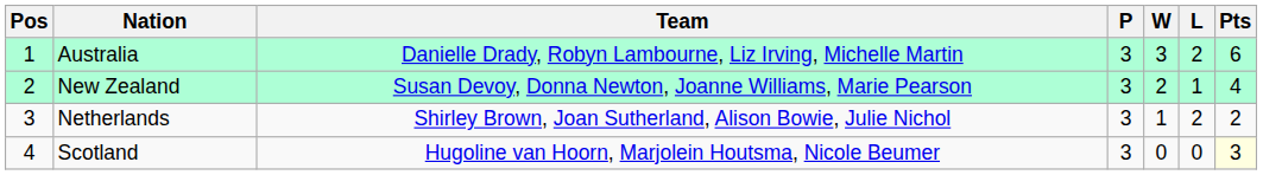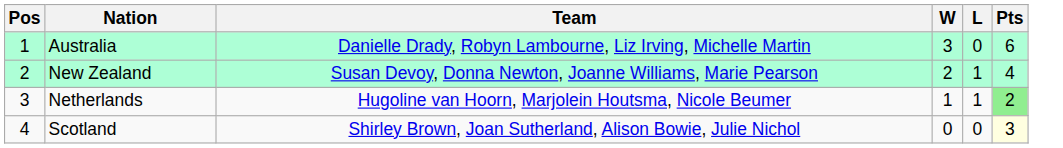- column: P | 3 | 3 | 3 | 3
Australia | L: 2 -> 0
Netherlands | Team: Shirley Brown, Joan Sutherland, Alison Bowie, Julie Nichol -> Hugoline van Hoorn, Marjolein Houtsma, Nicole Beumer
Netherlands | L: 2 -> 1
Netherlands | Pts: no background -> lightgreen background
Scotland | Team: Hugoline van Hoorn, Marjolein Houtsma, Nicole Beumer -> Shirley Brown, Joan Sutherland, Alison Bowie, Julie Nichol
